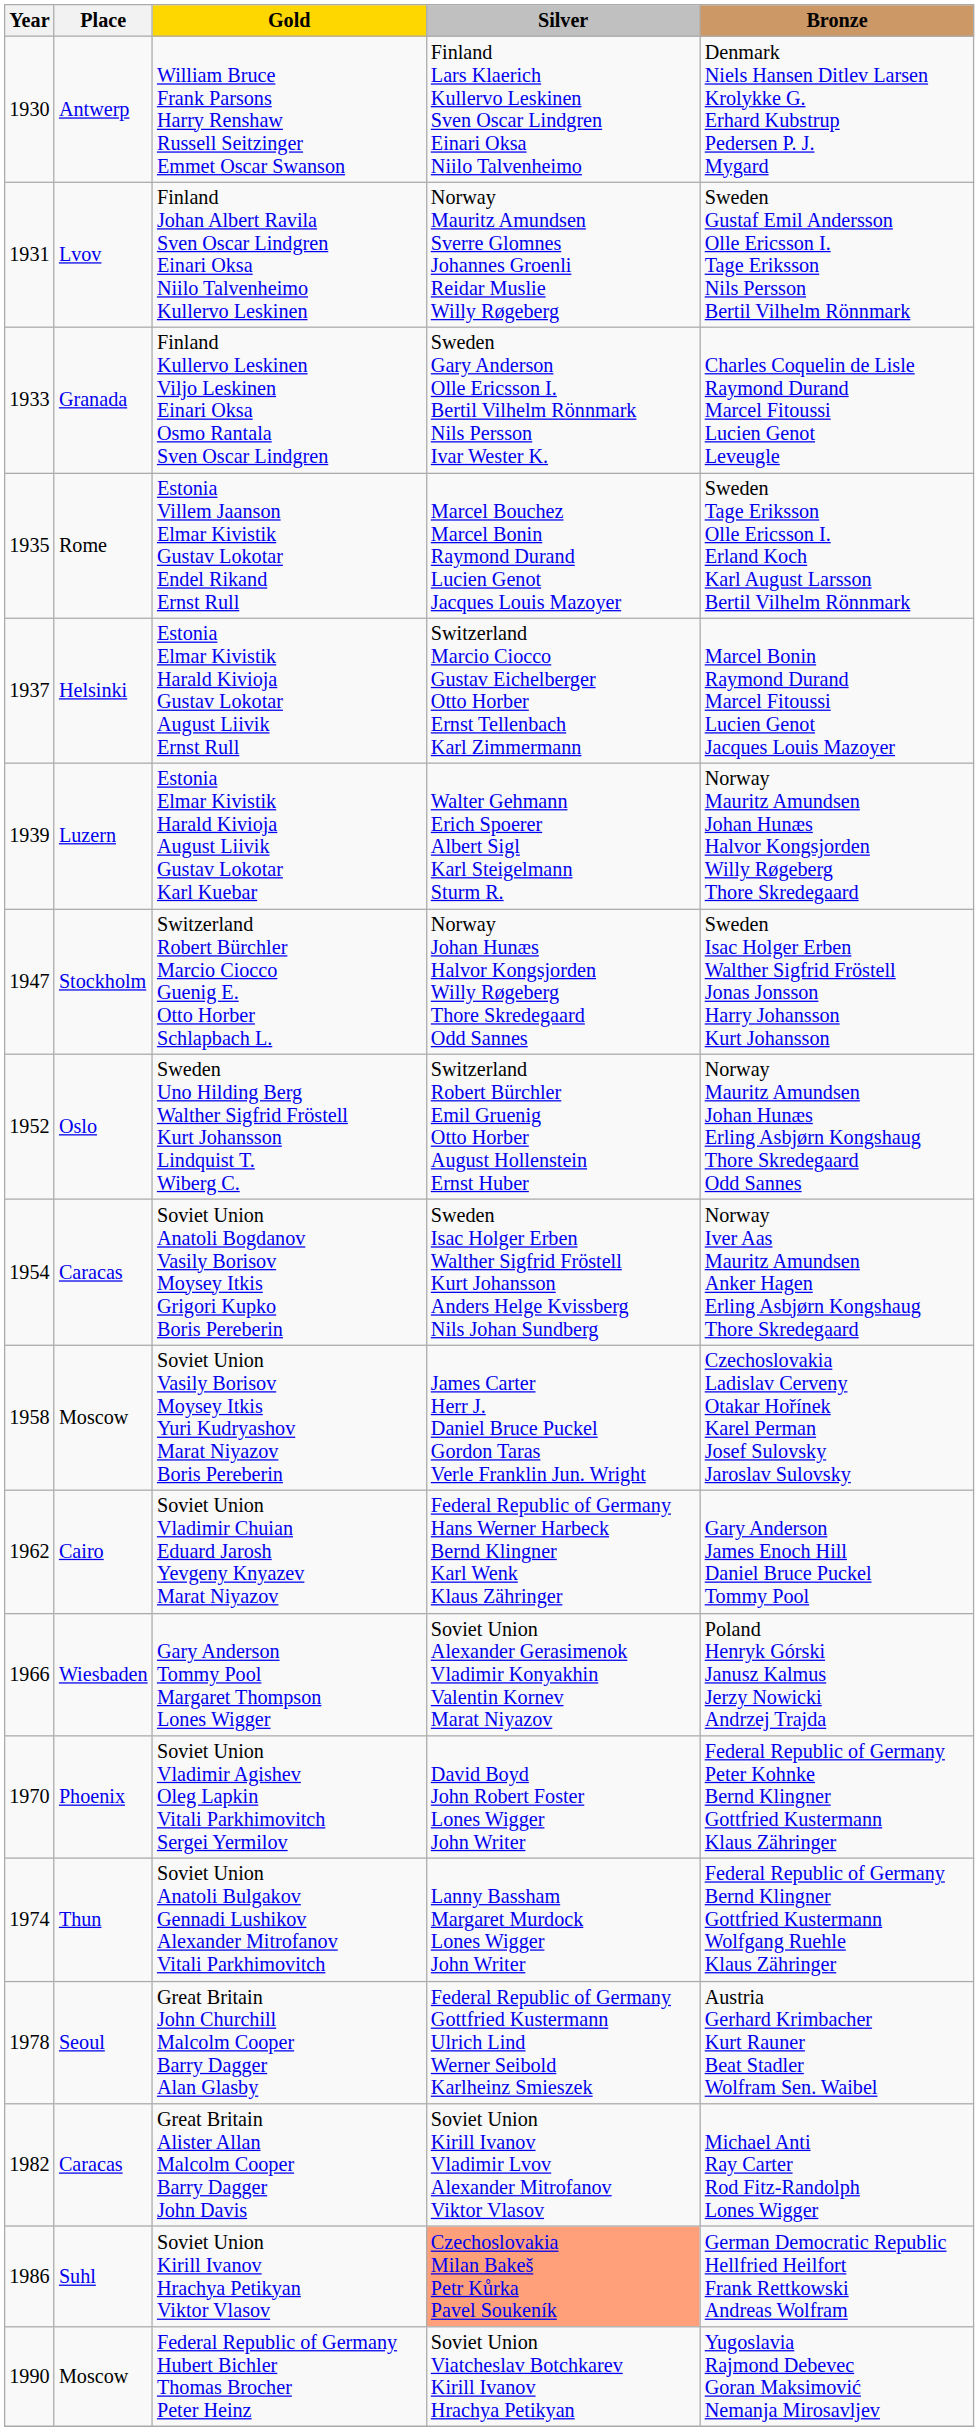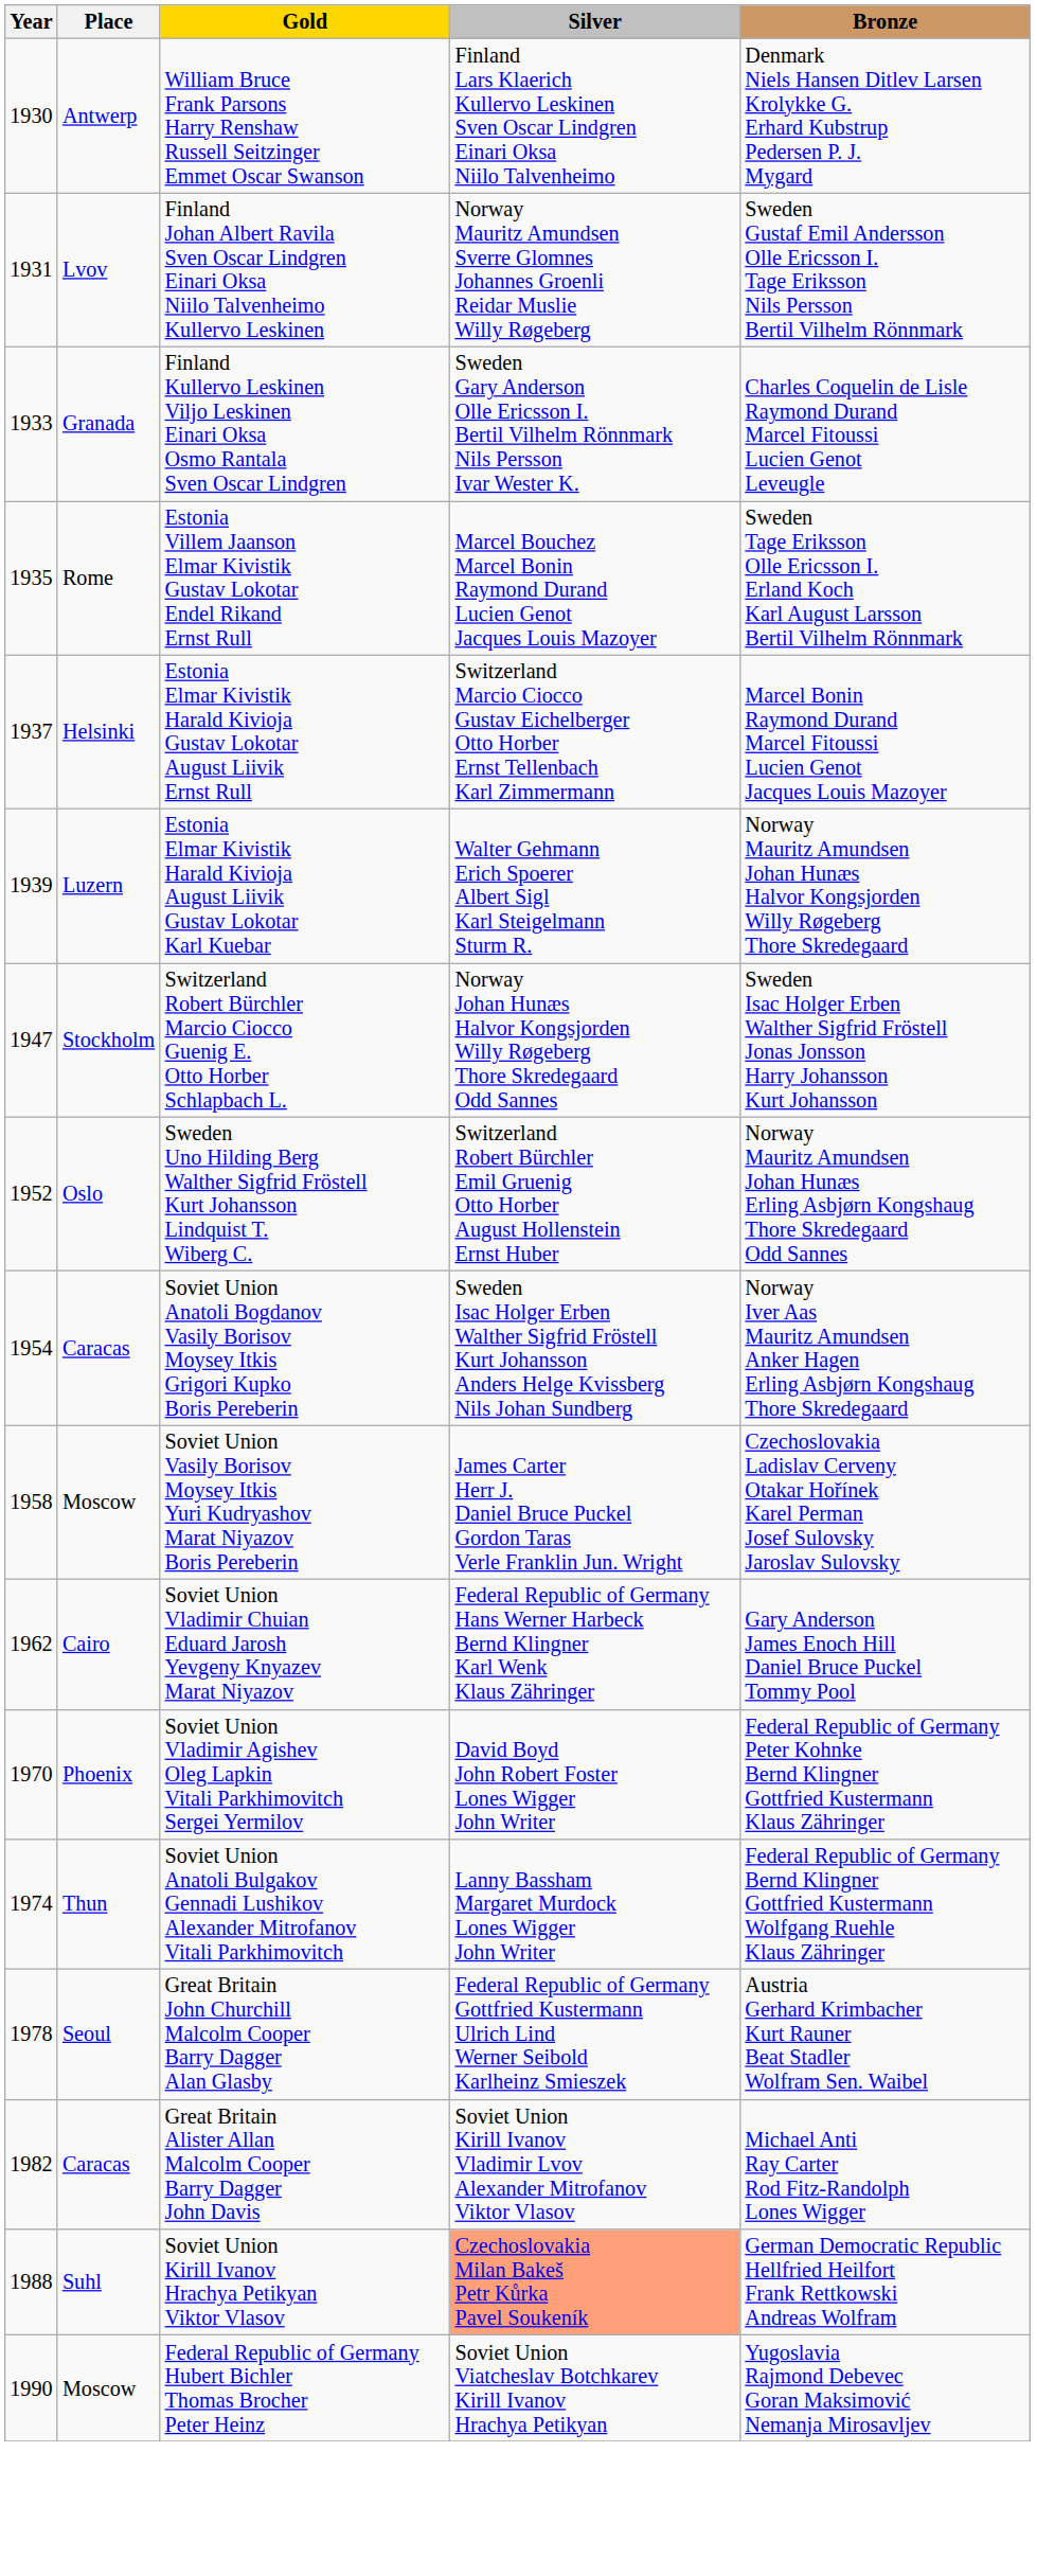- row: 1966 | Wiesbaden | Gary Anderson Tommy Pool Margaret Thompson Lones Wigger | Soviet Union Alexander Gerasimenok Vladimir Konyakhin Valentin Kornev Marat Niyazov | Poland Henryk Górski Janusz Kalmus Jerzy Nowicki Andrzej Trajda
Soviet Union Kirill Ivanov Hrachya Petikyan Viktor Vlasov | Year: 1986 -> 1988
